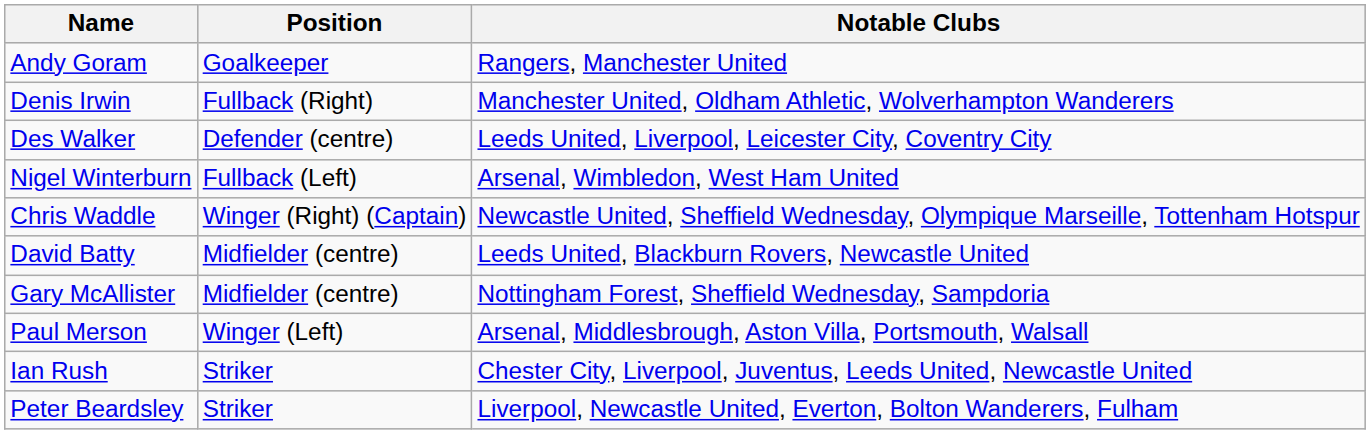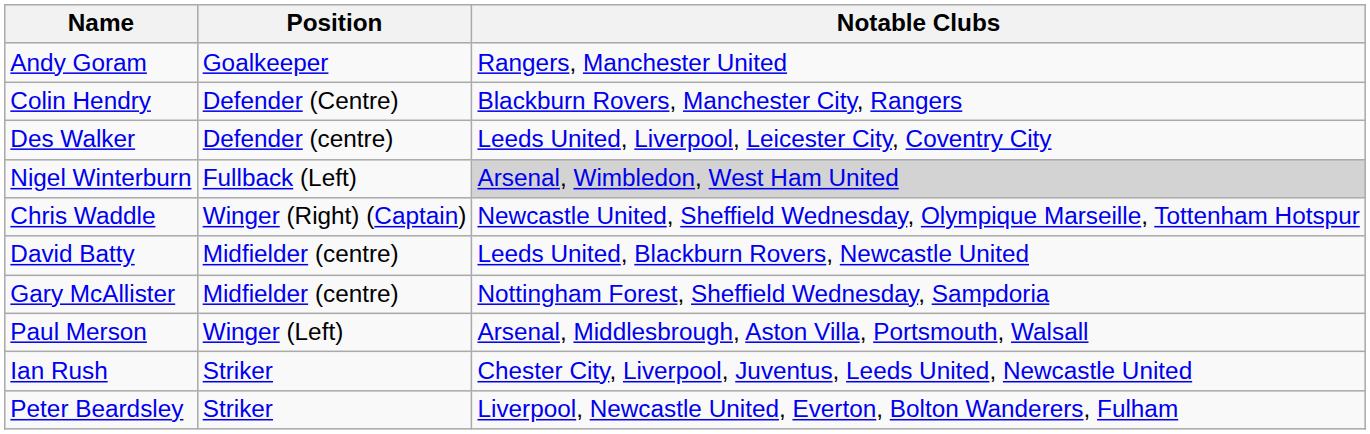- row: Denis Irwin | Fullback (Right) | Manchester United, Oldham Athletic, Wolverhampton Wanderers
+ row: Colin Hendry | Defender (Centre) | Blackburn Rovers, Manchester City, Rangers
Nigel Winterburn | Notable Clubs: no background -> lightgrey background
